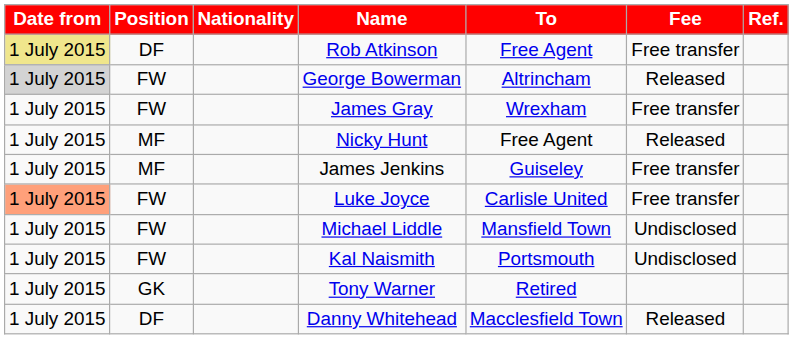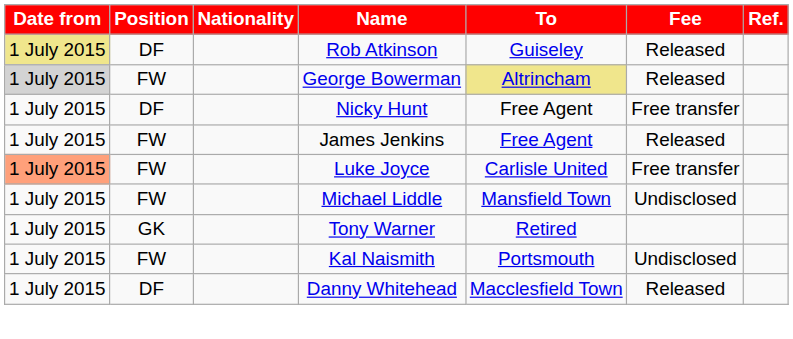Rob Atkinson | To: Free Agent -> Guiseley
Rob Atkinson | Fee: Free transfer -> Released
George Bowerman | To: no background -> khaki background
- row: 1 July 2015 | FW | James Gray | Wrexham | Free transfer
Nicky Hunt | Position: MF -> DF
Nicky Hunt | Fee: Released -> Free transfer
James Jenkins | Position: MF -> FW
James Jenkins | To: Guiseley -> Free Agent
James Jenkins | Fee: Free transfer -> Released
rows swapped: Kal Naismith <-> Tony Warner
